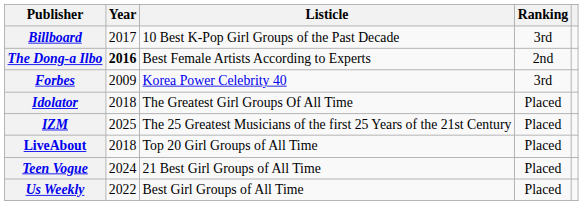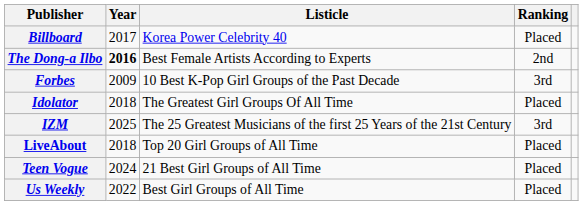Billboard | Listicle: 10 Best K-Pop Girl Groups of the Past Decade -> Korea Power Celebrity 40
Billboard | Ranking: 3rd -> Placed
Forbes | Listicle: Korea Power Celebrity 40 -> 10 Best K-Pop Girl Groups of the Past Decade
IZM | Ranking: Placed -> 3rd
